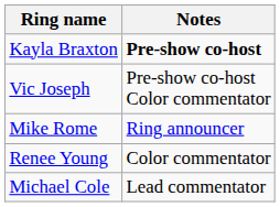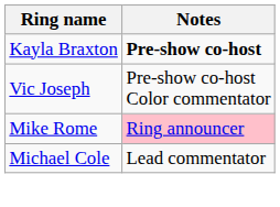Mike Rome | Notes: no background -> pink background
- row: Renee Young | Color commentator
